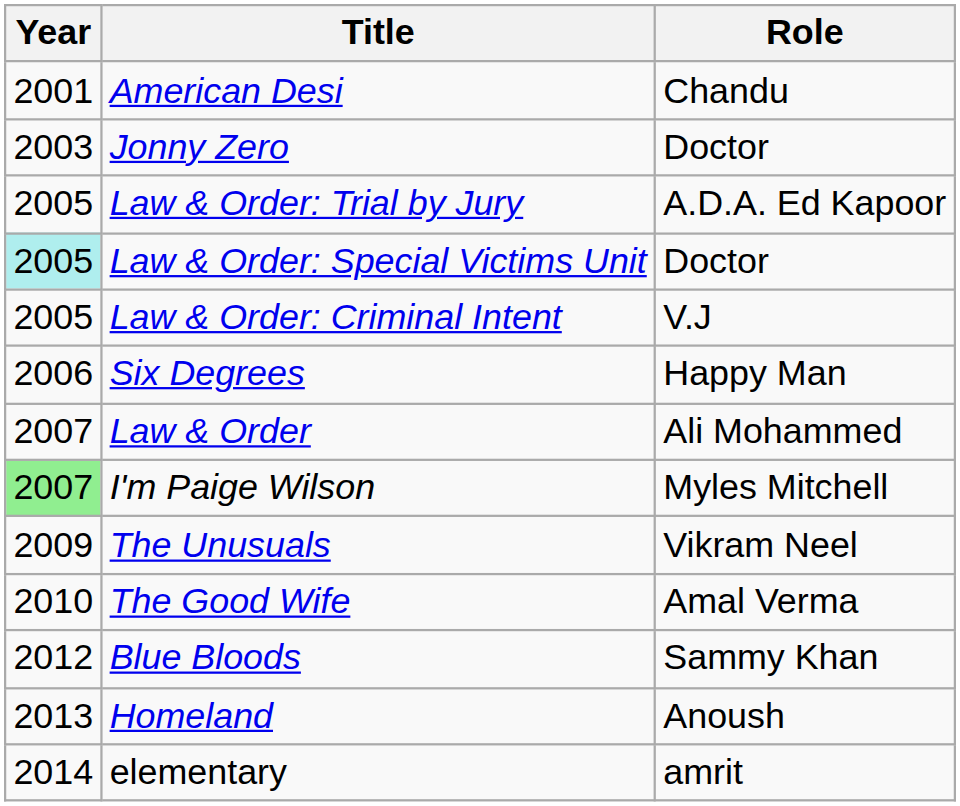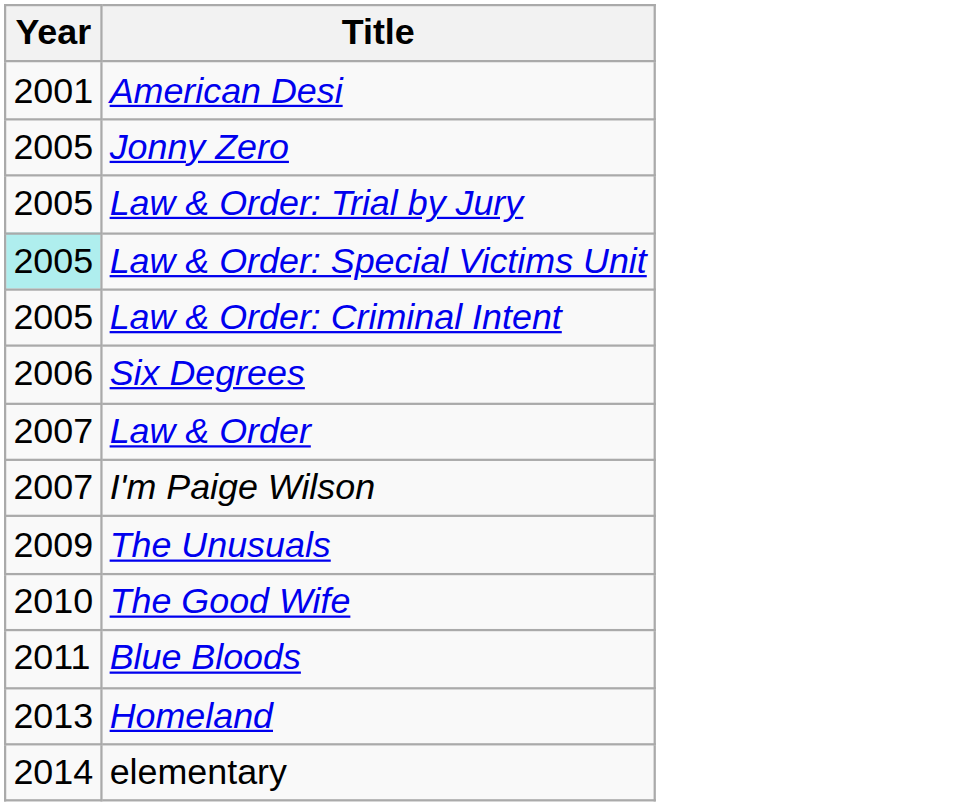- column: Role | Chandu | Doctor | A.D.A. Ed Kapoor | Doctor | V.J | Happy Man | Ali Mohammed | Myles Mitchell | Vikram Neel | Amal Verma | Sammy Khan | Anoush | amrit
Jonny Zero | Year: 2003 -> 2005
I'm Paige Wilson | Year: lightgreen background -> no background
Blue Bloods | Year: 2012 -> 2011
